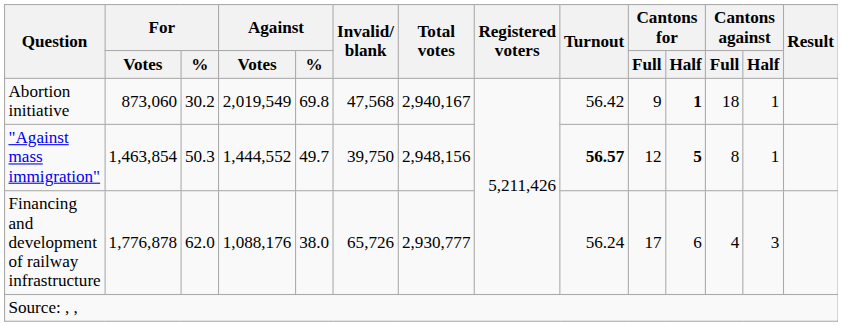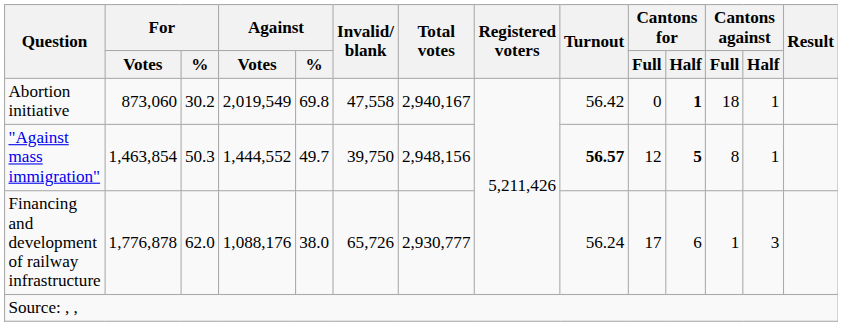Abortion initiative | Invalid/ blank: 47,568 -> 47,558
Abortion initiative | Cantons for / Full: 9 -> 0
Financing and development of railway infrastructure | Cantons against / Full: 4 -> 1
